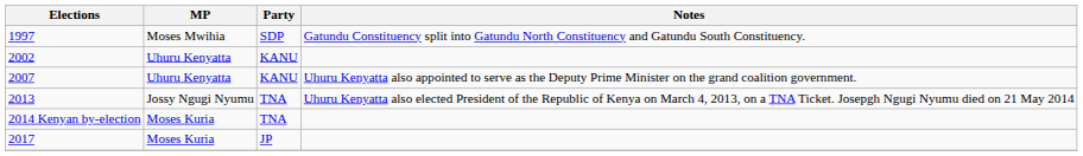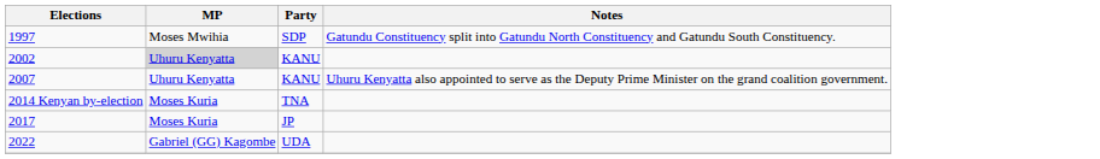2002 | MP: no background -> lightgrey background
- row: 2013 | Jossy Ngugi Nyumu | TNA | Uhuru Kenyatta also elected President of the Republic of Kenya on March 4, 2013, on a TNA Ticket. Josepgh Ngugi Nyumu died on 21 May 2014
+ row: 2022 | Gabriel (GG) Kagombe | UDA
